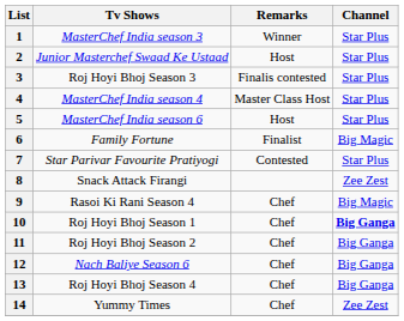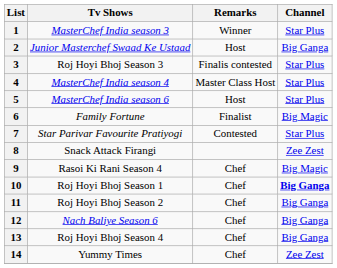2 | Channel: Star Plus -> Big Ganga
